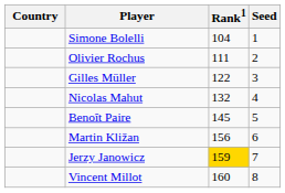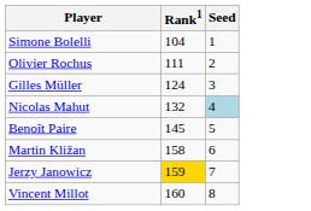- column: Country
Gilles Müller | Rank1: 122 -> 124
Nicolas Mahut | Seed: no background -> lightblue background
Martin Kližan | Rank1: 156 -> 158
